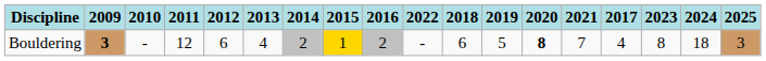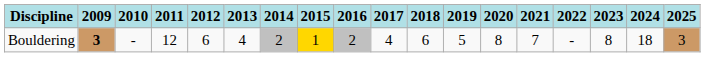columns swapped: 2017 <-> 2022
Bouldering | 2020: bold -> normal
